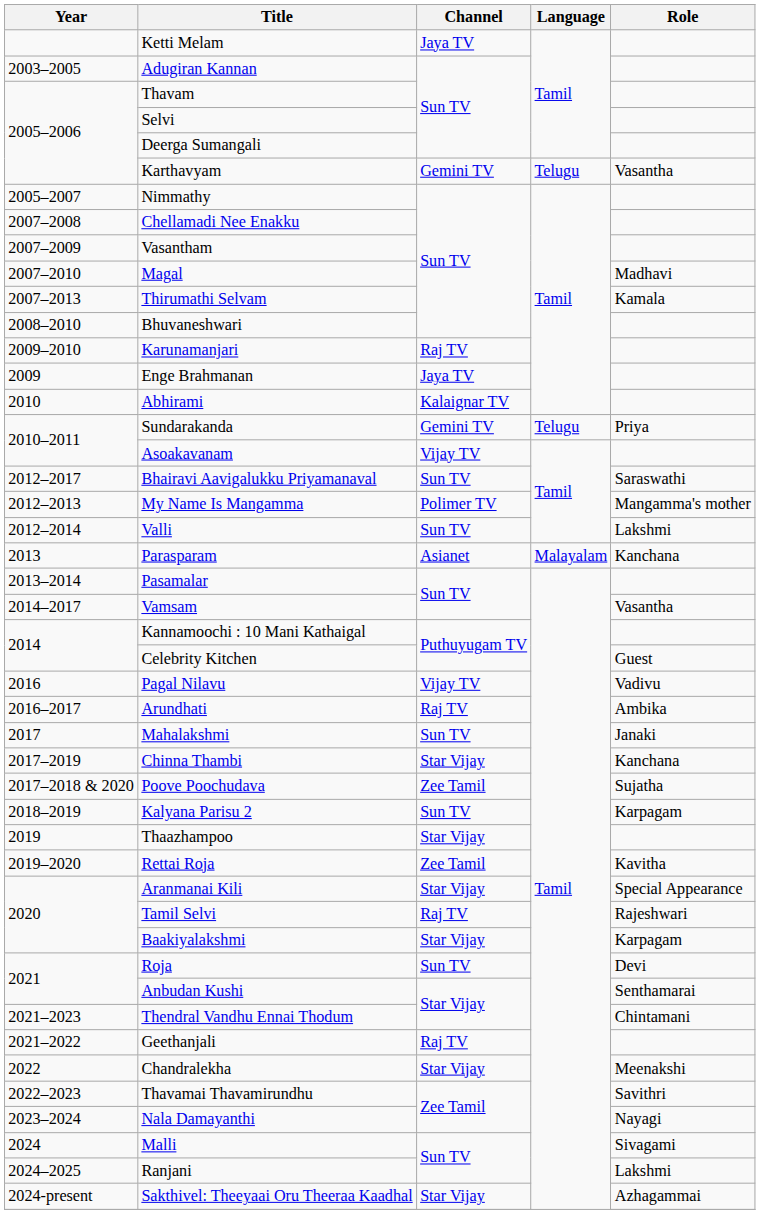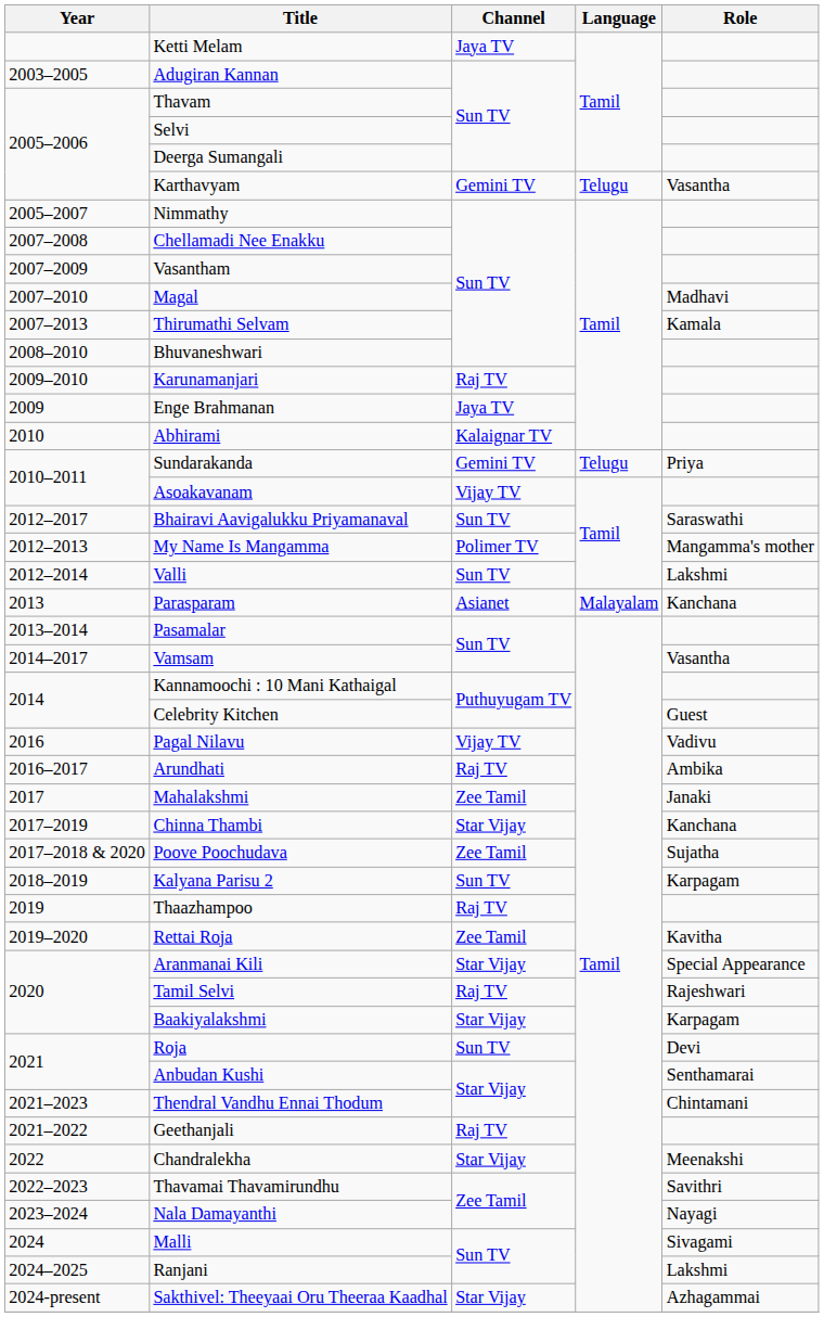Mahalakshmi | Channel: Sun TV -> Zee Tamil
Thaazhampoo | Channel: Star Vijay -> Raj TV
